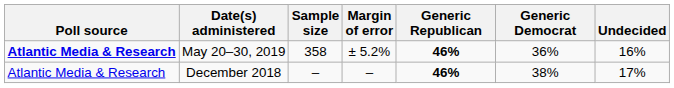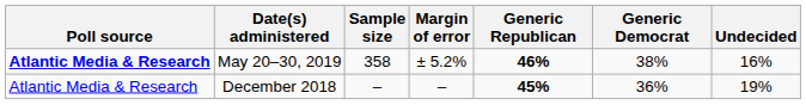May 20–30, 2019 | Generic Democrat: 36% -> 38%
December 2018 | Generic Republican: 46% -> 45%
December 2018 | Generic Democrat: 38% -> 36%
December 2018 | Undecided: 17% -> 19%
